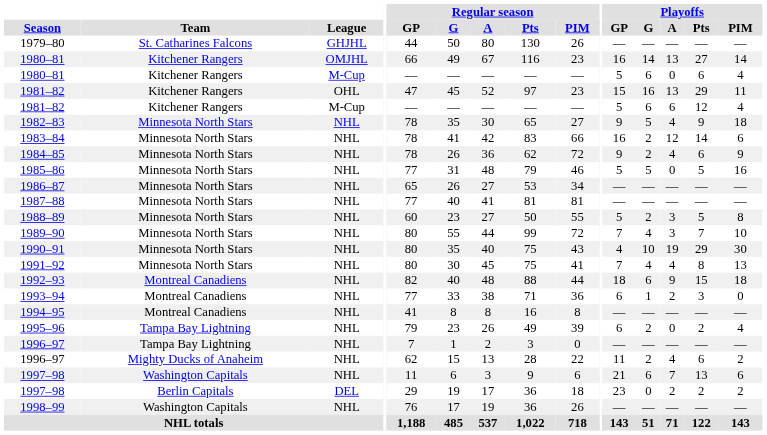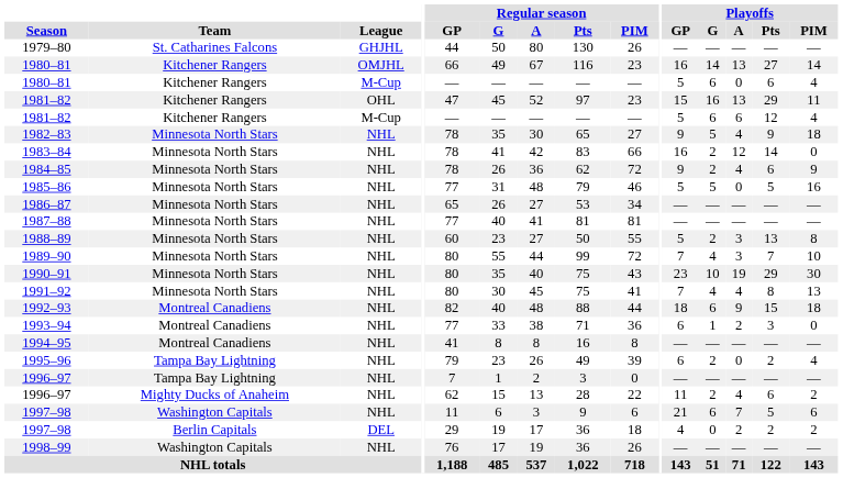1983–84 | Playoffs / PIM: 6 -> 0
1988–89 | Playoffs / Pts: 5 -> 13
1990–91 | Playoffs / GP: 4 -> 23
1997–98 / NHL | Playoffs / Pts: 13 -> 5
1997–98 / DEL | Playoffs / GP: 23 -> 4
